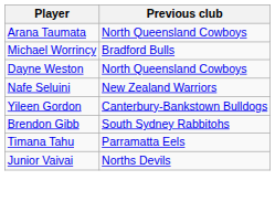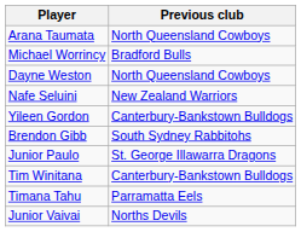+ row: Junior Paulo | St. George Illawarra Dragons
+ row: Tim Winitana | Canterbury-Bankstown Bulldogs
